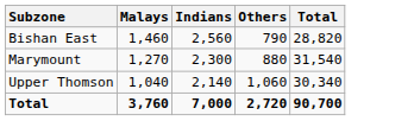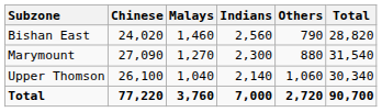+ column: Chinese | 24,020 | 27,090 | 26,100 | 77,220
